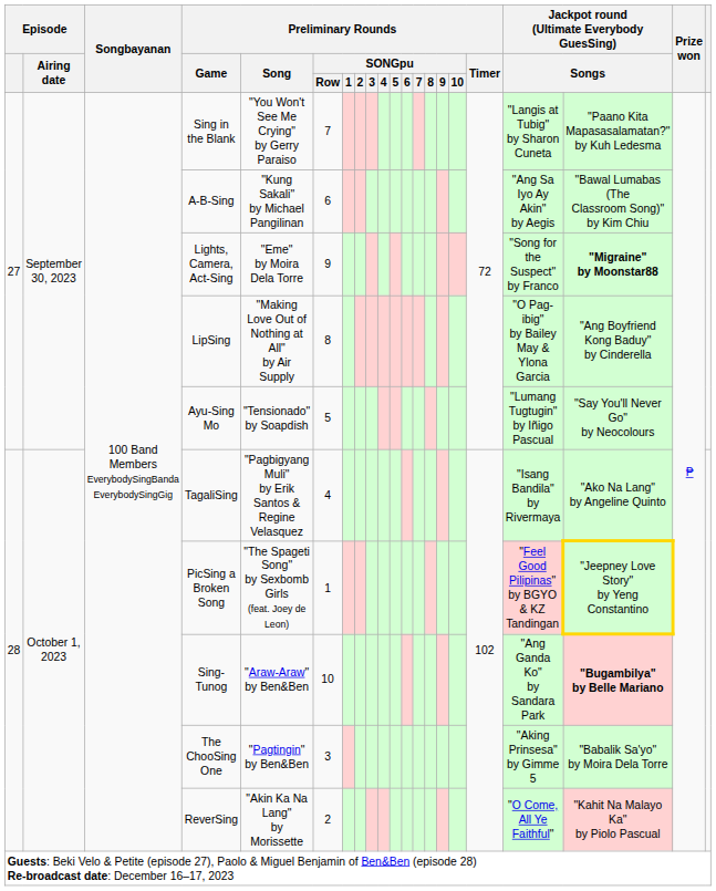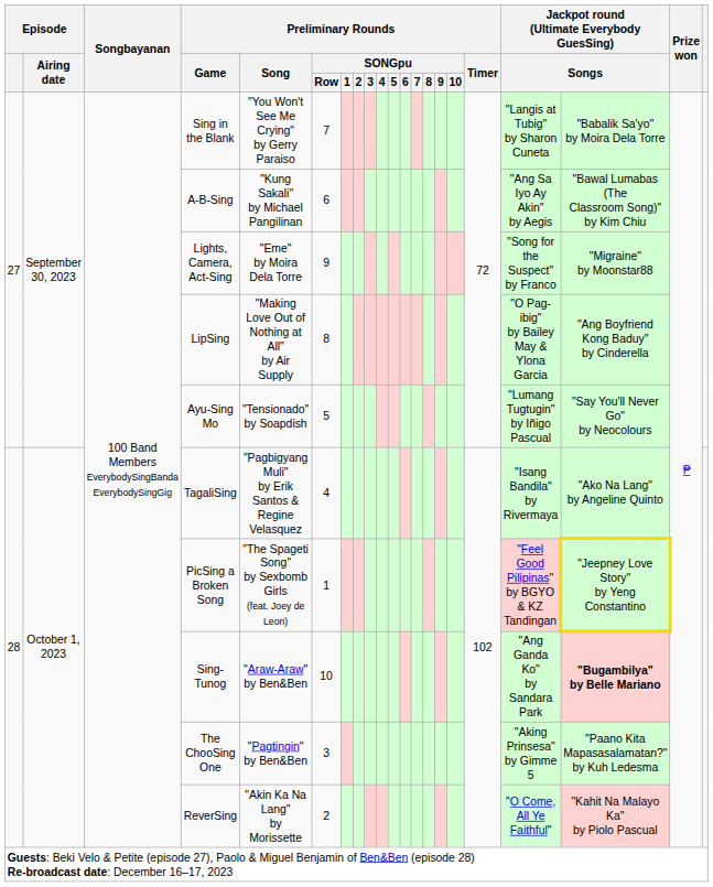Sing in the Blank | column 19: "Paano Kita Mapasasalamatan?" by Kuh Ledesma -> "Babalik Sa'yo" by Moira Dela Torre
Lights, Camera, Act-Sing | column 19: bold -> normal
The ChooSing One | column 19: "Babalik Sa'yo" by Moira Dela Torre -> "Paano Kita Mapasasalamatan?" by Kuh Ledesma
